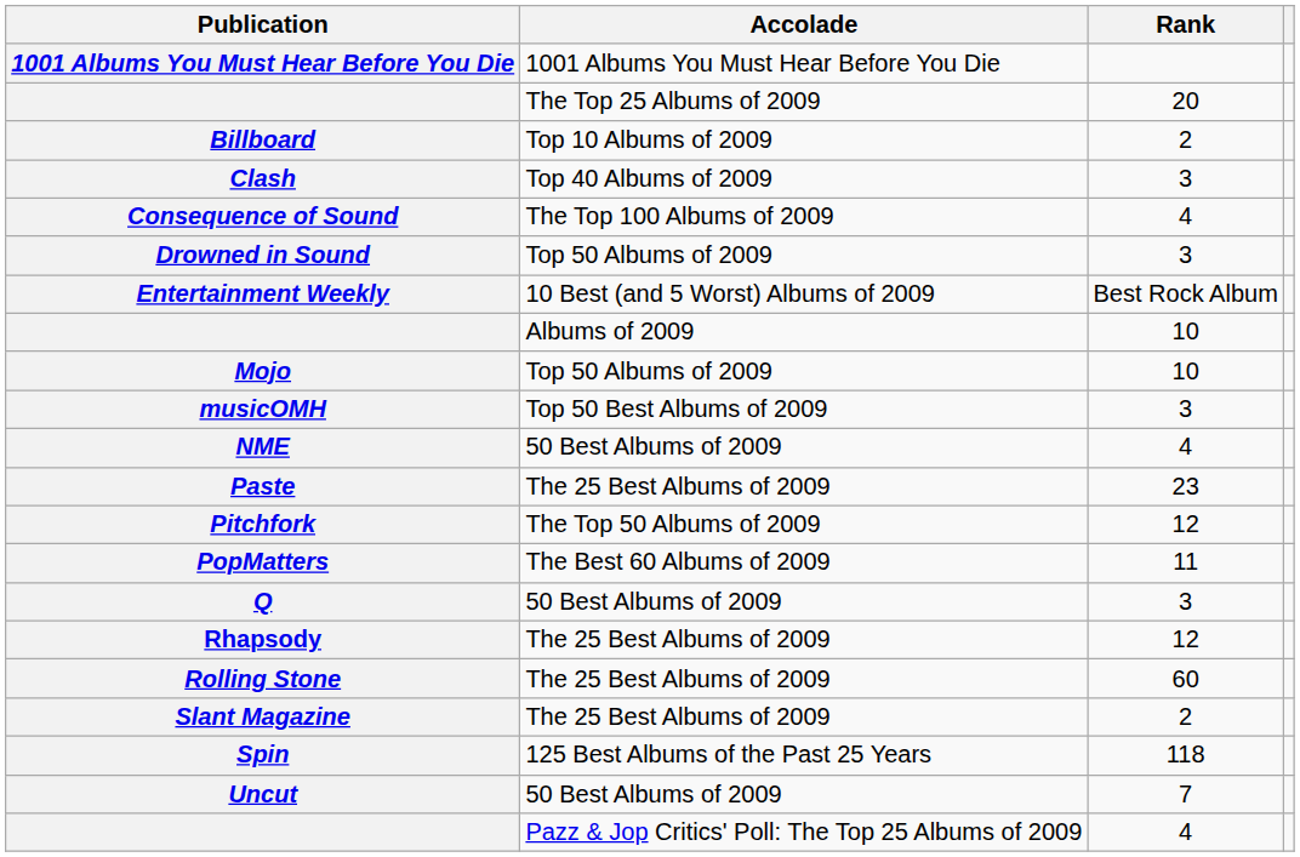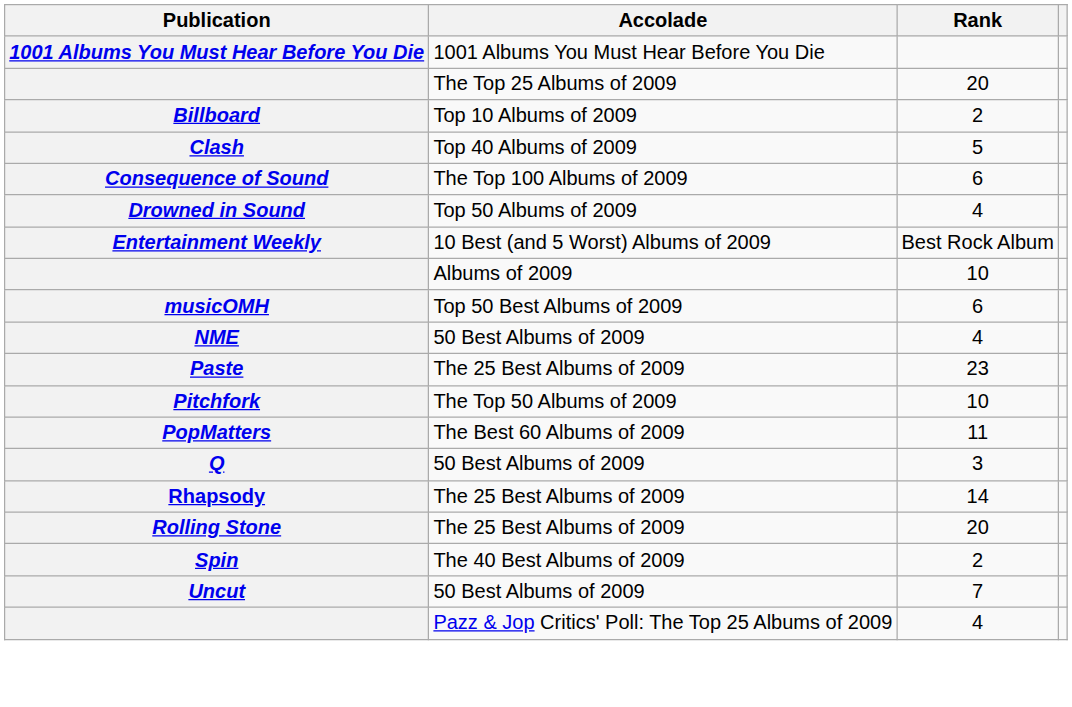Clash | Rank: 3 -> 5
Consequence of Sound | Rank: 4 -> 6
Drowned in Sound | Rank: 3 -> 4
- row: Mojo | Top 50 Albums of 2009 | 10
musicOMH | Rank: 3 -> 6
Pitchfork | Rank: 12 -> 10
Rhapsody | Rank: 12 -> 14
Rolling Stone | Rank: 60 -> 20
- row: Slant Magazine | The 25 Best Albums of 2009 | 2
+ row: Spin | The 40 Best Albums of 2009 | 2
- row: Spin | 125 Best Albums of the Past 25 Years | 118
